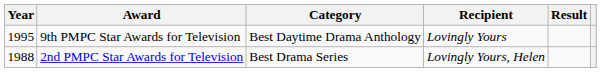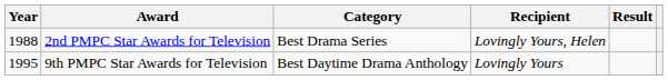rows swapped: 2nd PMPC Star Awards for Television <-> 9th PMPC Star Awards for Television
